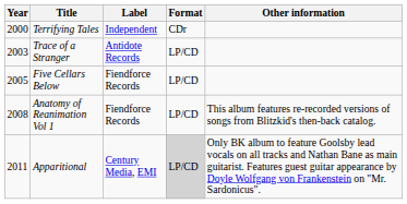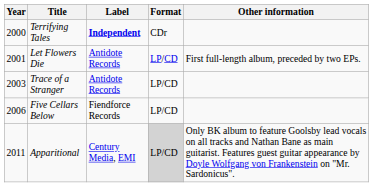Terrifying Tales | Label: normal -> bold
+ row: 2001 | Let Flowers Die | Antidote Records | LP/CD | First full-length album, preceded by two EPs.
Five Cellars Below | Year: 2005 -> 2006
- row: 2008 | Anatomy of Reanimation Vol 1 | Fiendforce Records | LP/CD | This album features re-recorded versions of songs from Blitzkid's then-back catalog.
